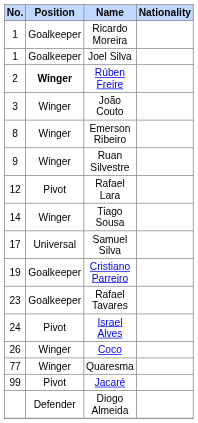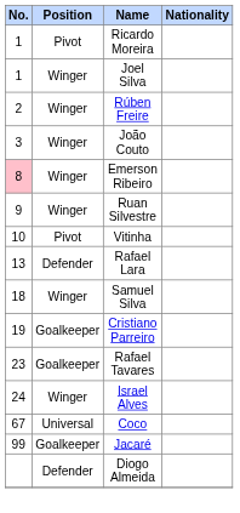Ricardo Moreira | Position: Goalkeeper -> Pivot
Joel Silva | Position: Goalkeeper -> Winger
Rúben Freire | Position: bold -> normal
Emerson Ribeiro | No.: no background -> pink background
+ row: 10 | Pivot | Vitinha
Rafael Lara | No.: 12 -> 13
Rafael Lara | Position: Pivot -> Defender
- row: 14 | Winger | Tiago Sousa
Samuel Silva | No.: 17 -> 18
Samuel Silva | Position: Universal -> Winger
Israel Alves | Position: Pivot -> Winger
Coco | No.: 26 -> 67
Coco | Position: Winger -> Universal
- row: 77 | Winger | Quaresma
Jacaré | Position: Pivot -> Goalkeeper
